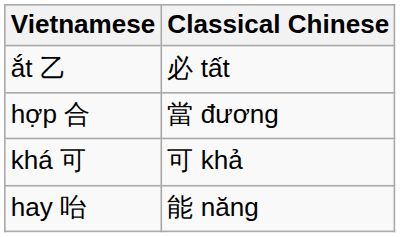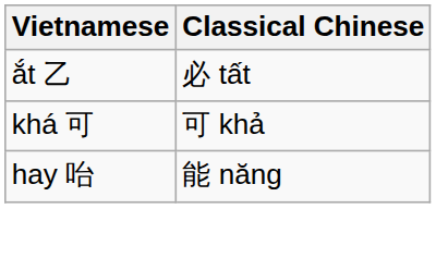- row: hợp 合 | 當 đương
